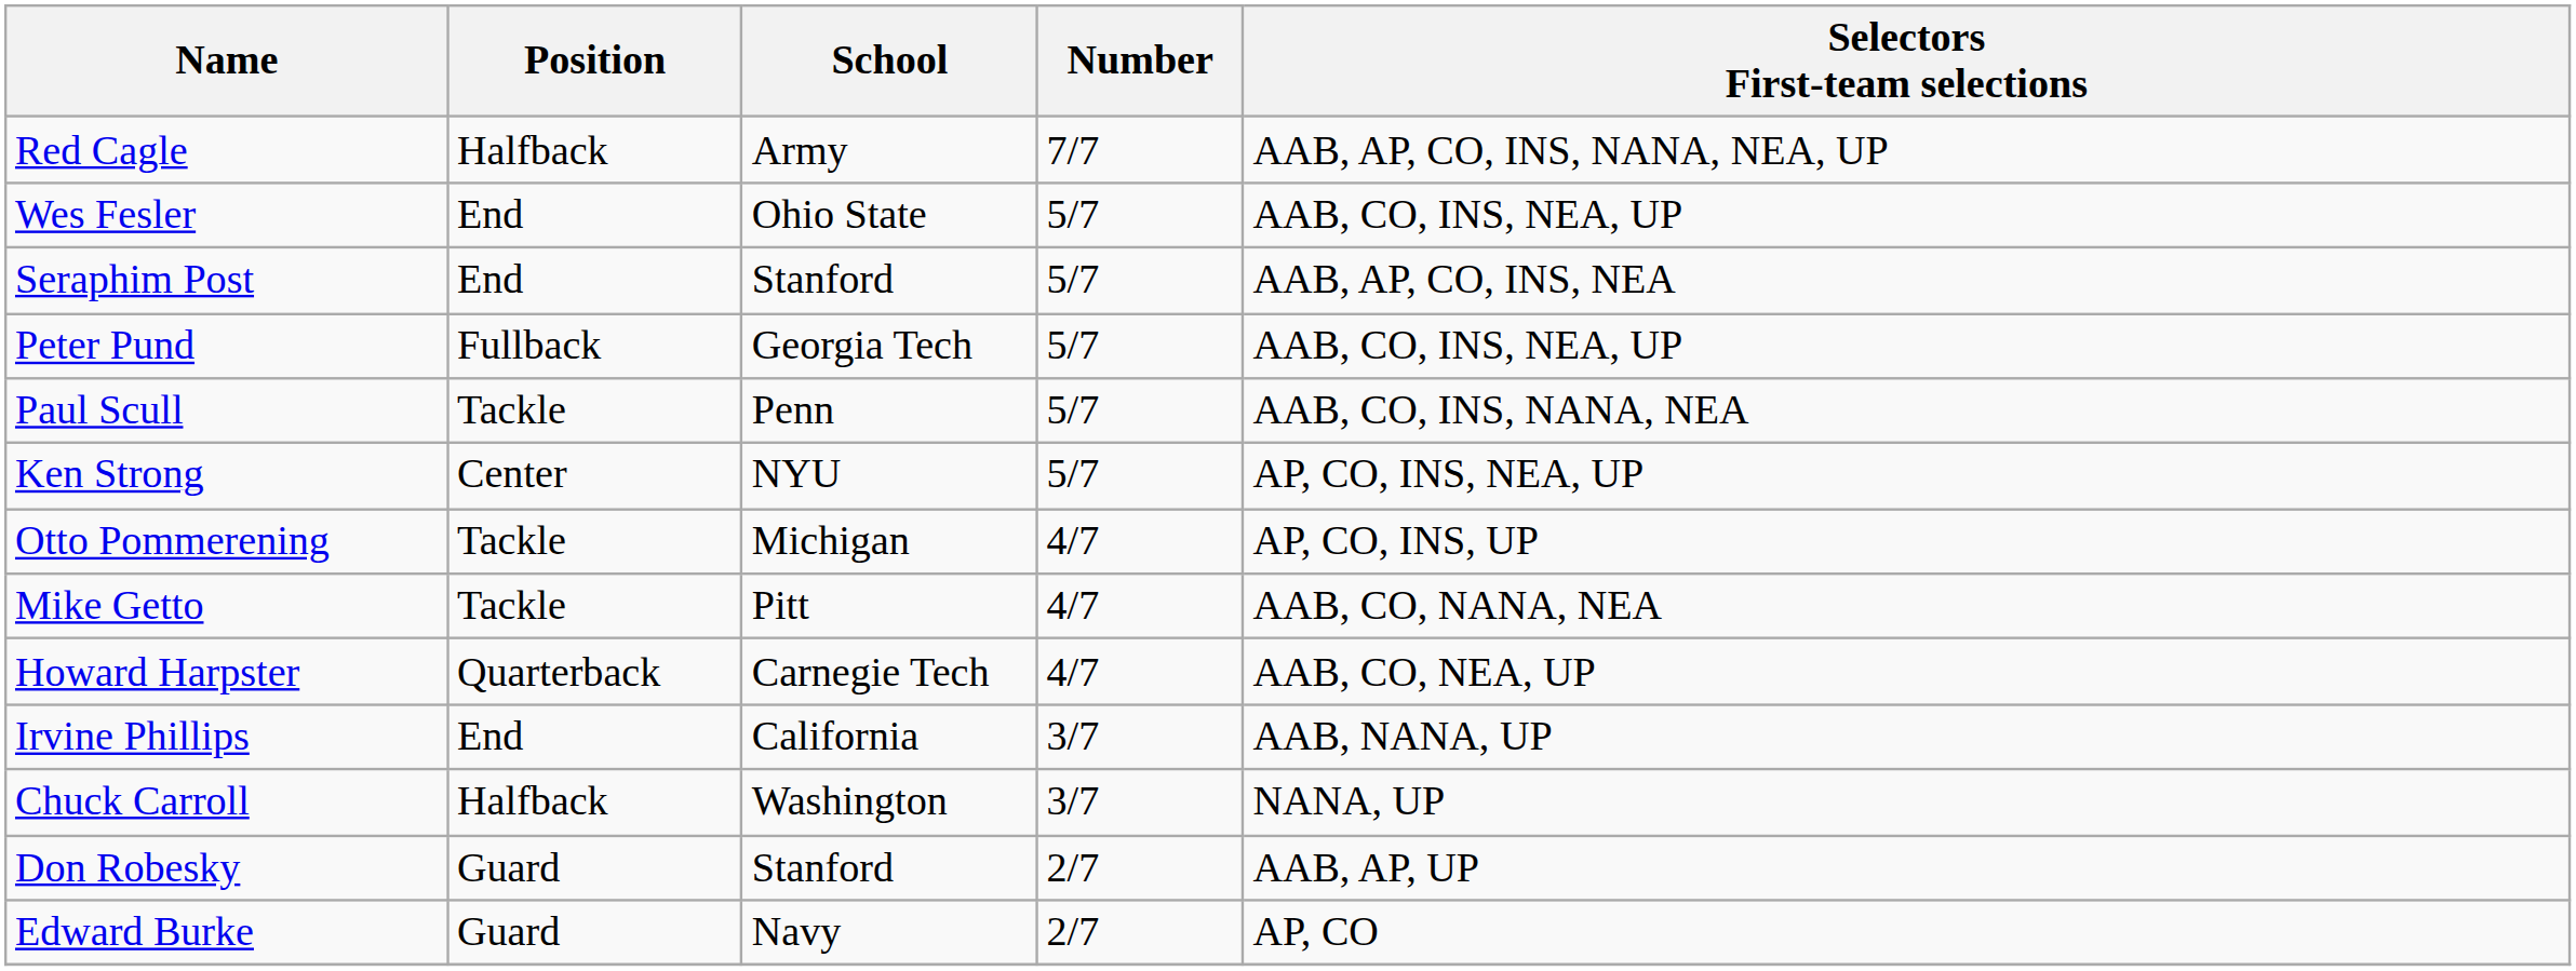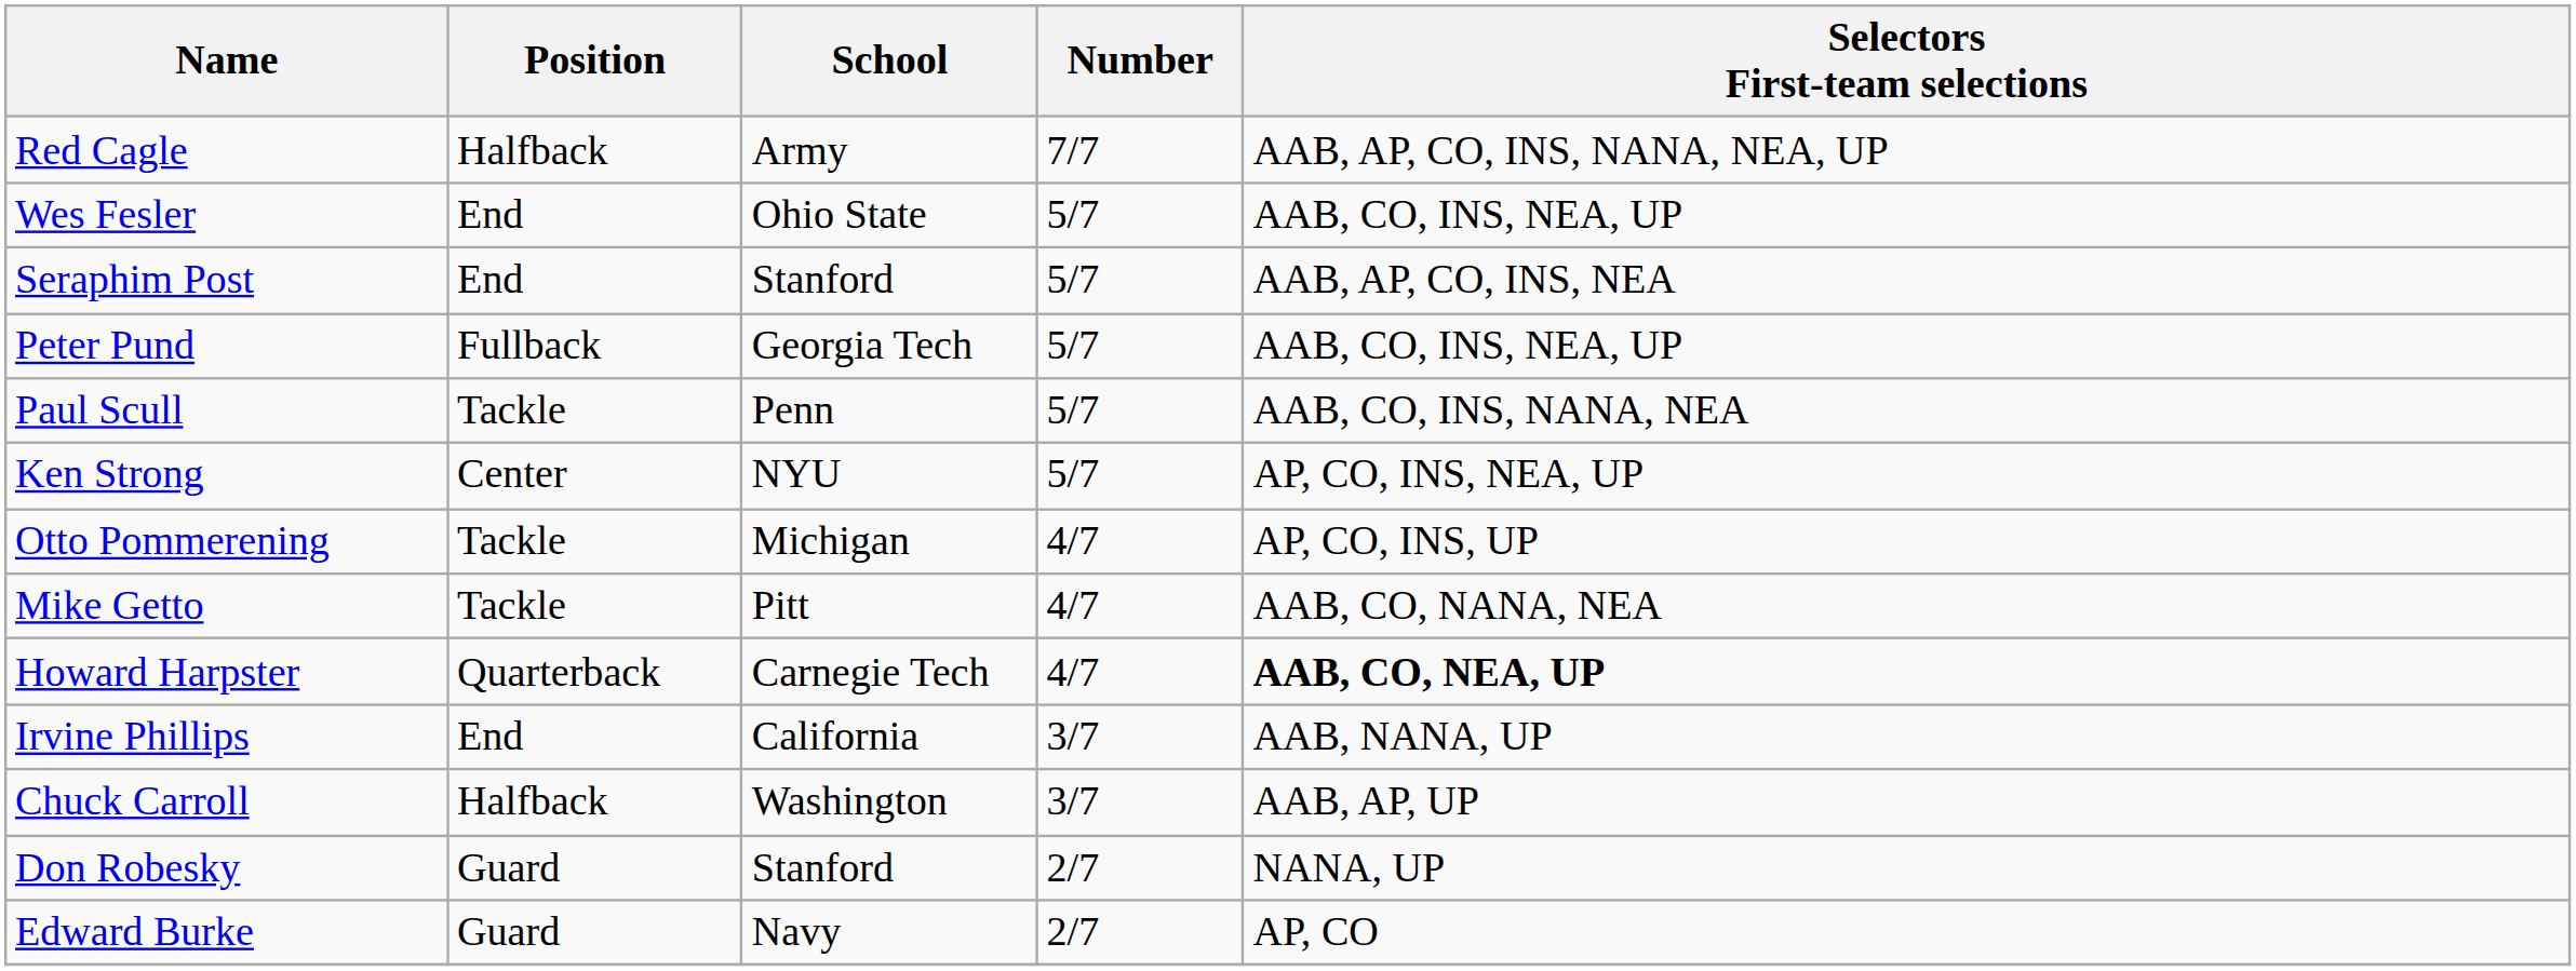Howard Harpster | Selectors First-team selections: normal -> bold
Chuck Carroll | Selectors First-team selections: NANA, UP -> AAB, AP, UP
Don Robesky | Selectors First-team selections: AAB, AP, UP -> NANA, UP
